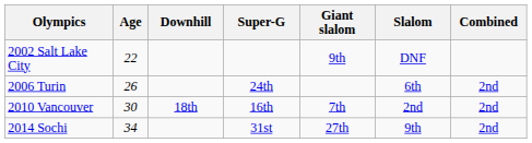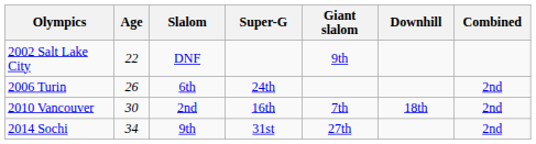columns swapped: Downhill <-> Slalom
